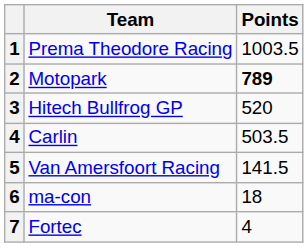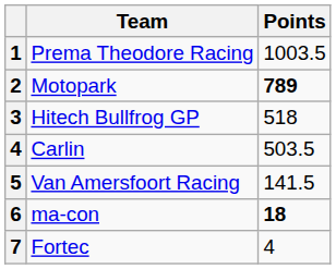Hitech Bullfrog GP | Points: 520 -> 518
ma-con | Points: normal -> bold
